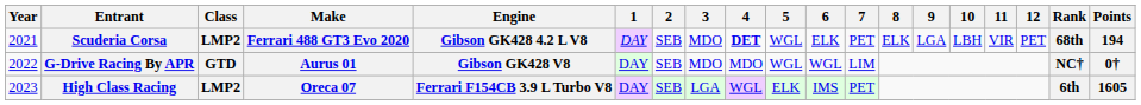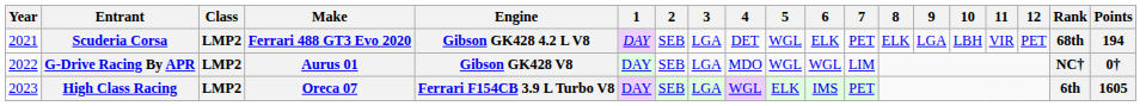Scuderia Corsa | 3: MDO -> LGA
Scuderia Corsa | 4: bold -> normal
G-Drive Racing By APR | Class: GTD -> LMP2
G-Drive Racing By APR | 3: MDO -> LGA
